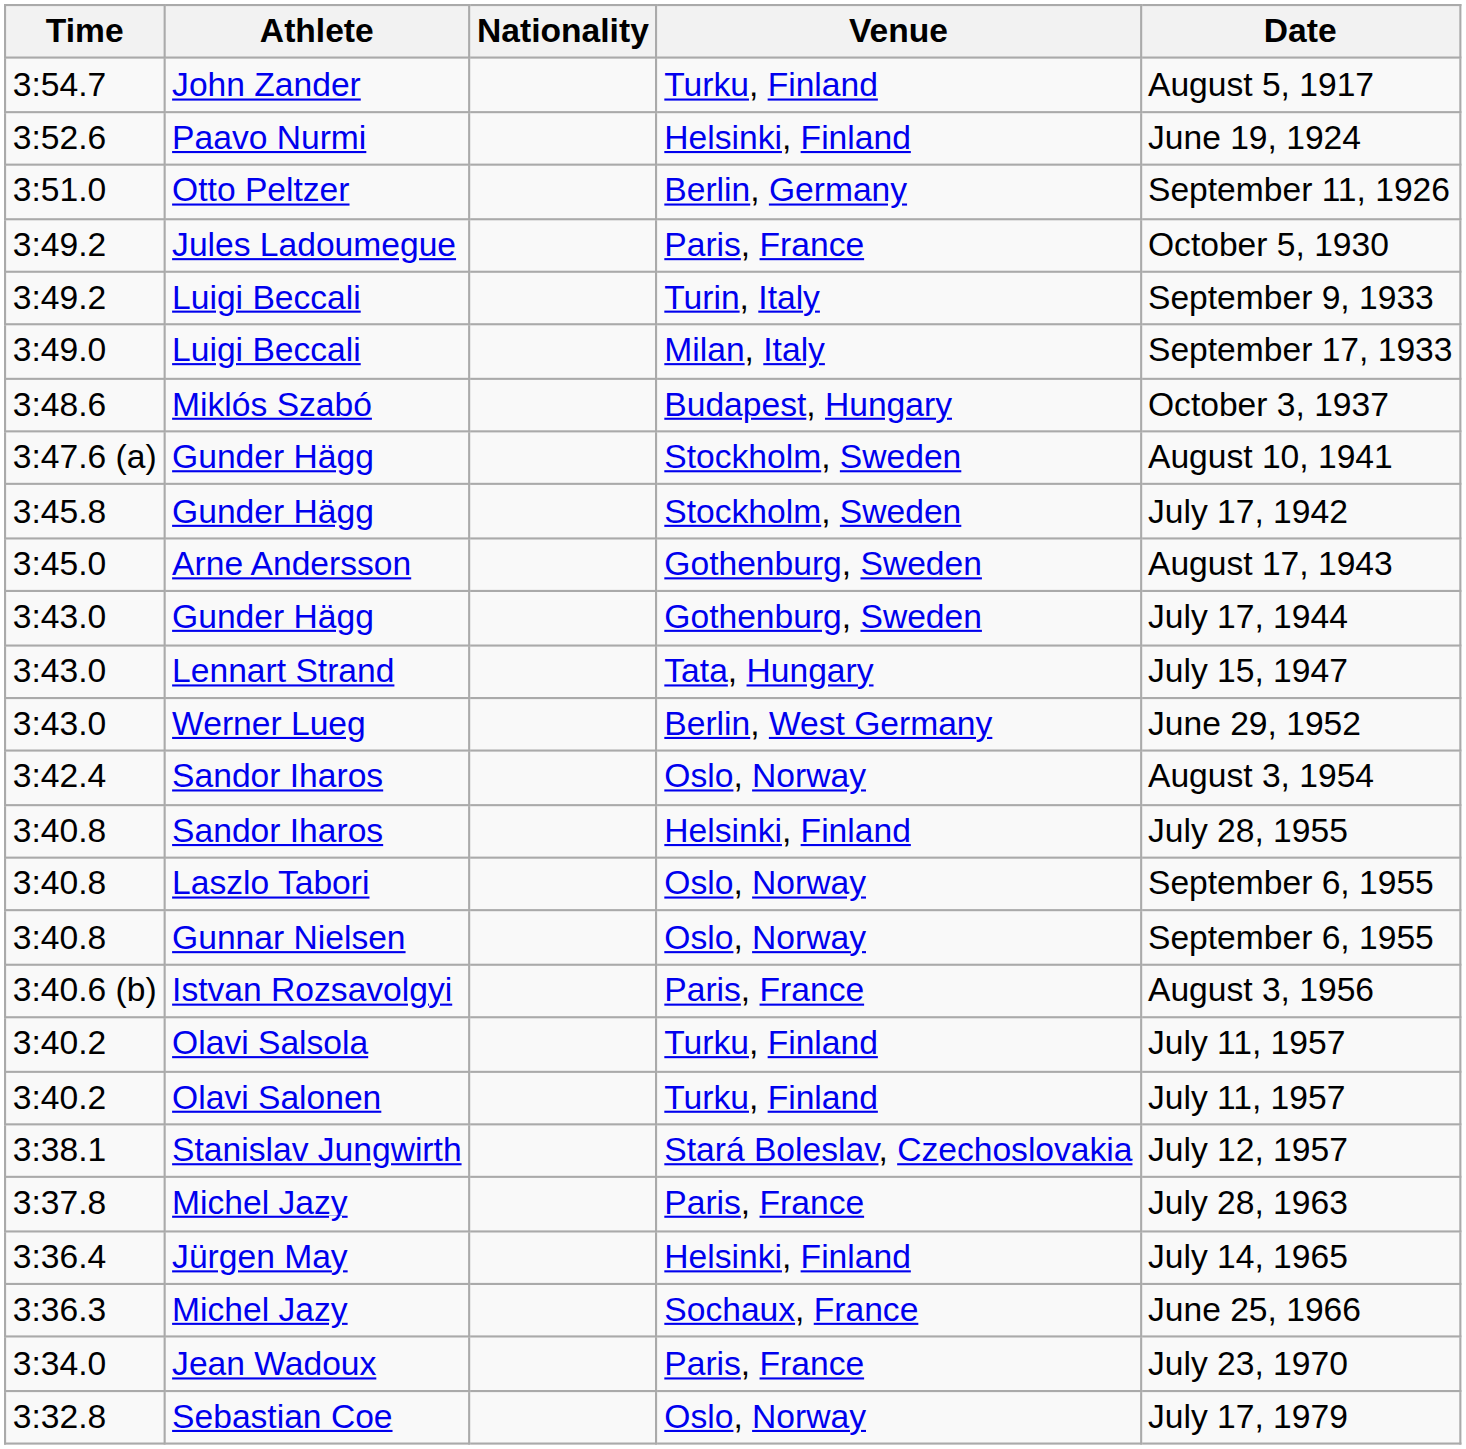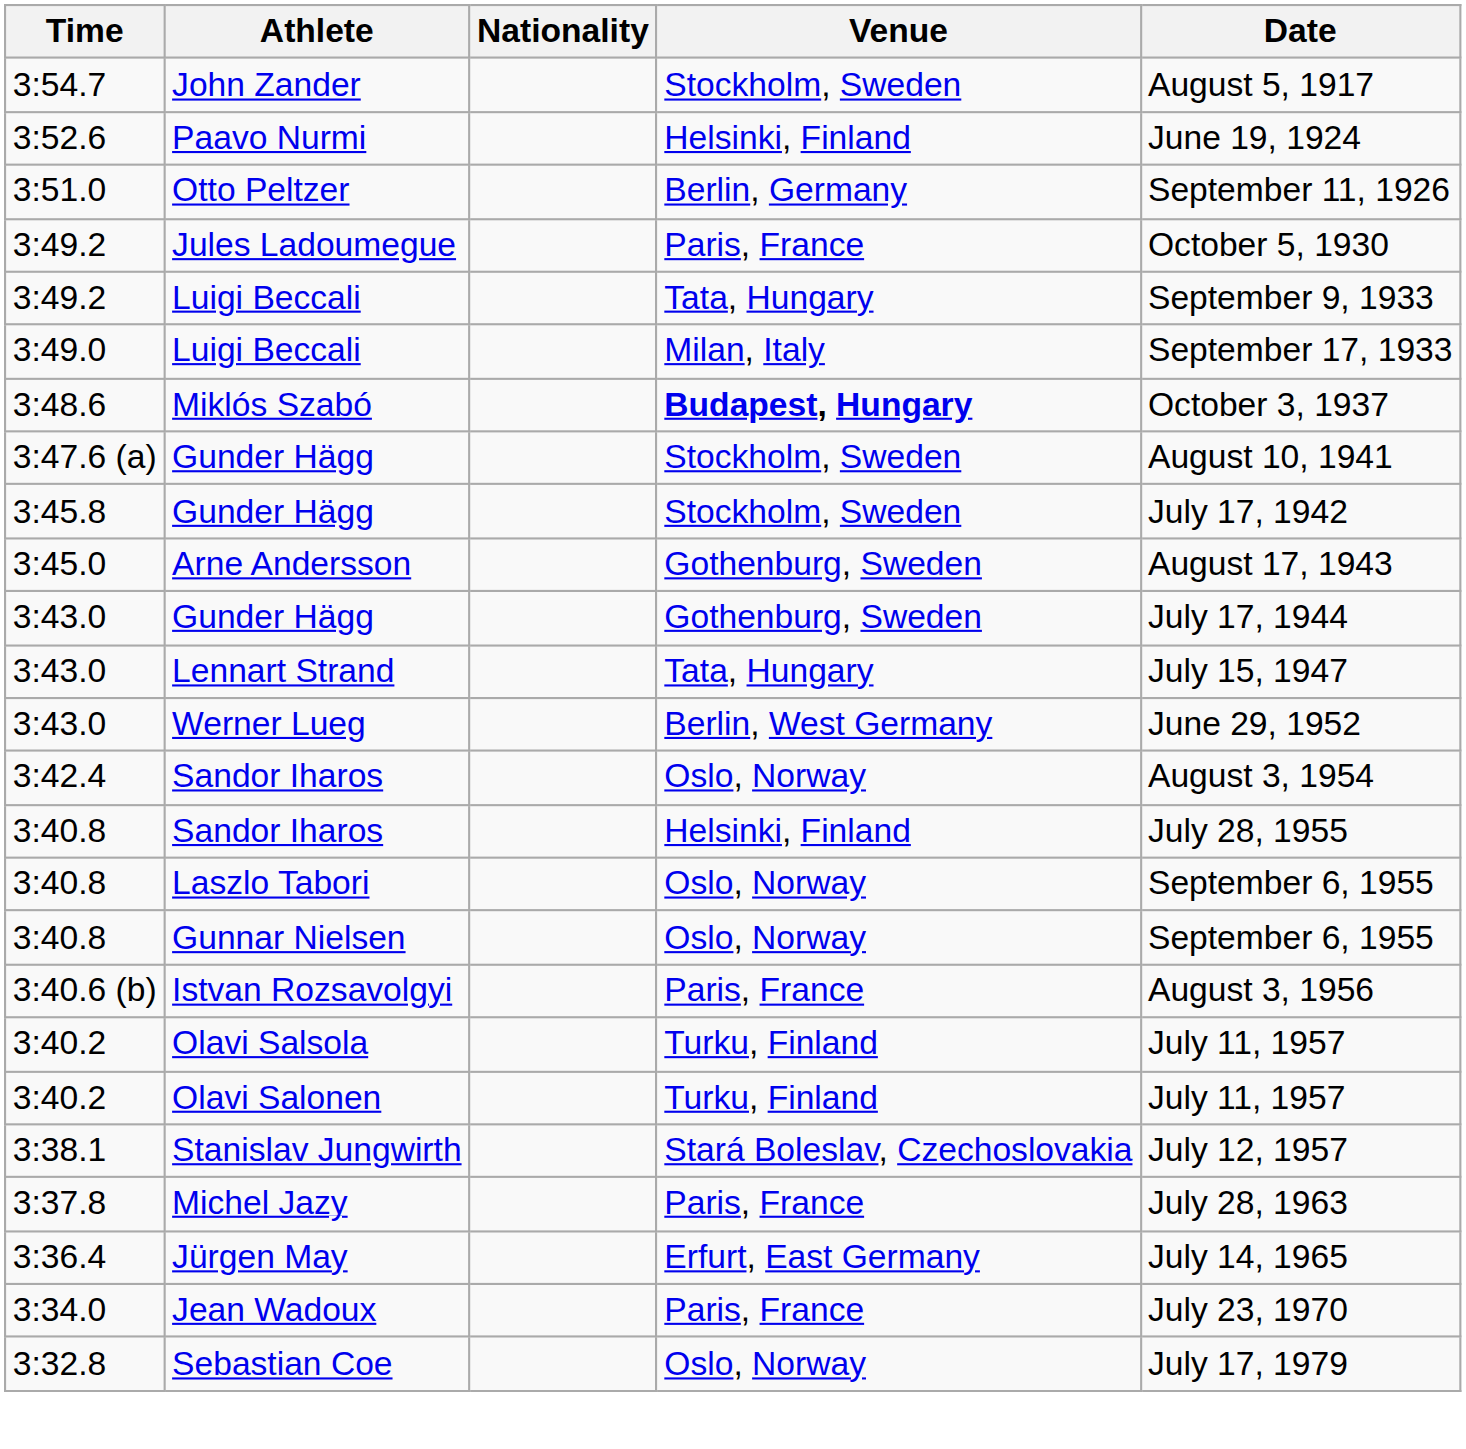John Zander | Venue: Turku, Finland -> Stockholm, Sweden
3:49.2 / Luigi Beccali | Venue: Turin, Italy -> Tata, Hungary
Miklós Szabó | Venue: normal -> bold
Jürgen May | Venue: Helsinki, Finland -> Erfurt, East Germany
- row: 3:36.3 | Michel Jazy | Sochaux, France | June 25, 1966
